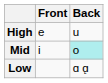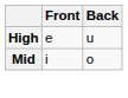Mid | Back: paleturquoise background -> no background
- row: Low | ɑ ɑ̙
